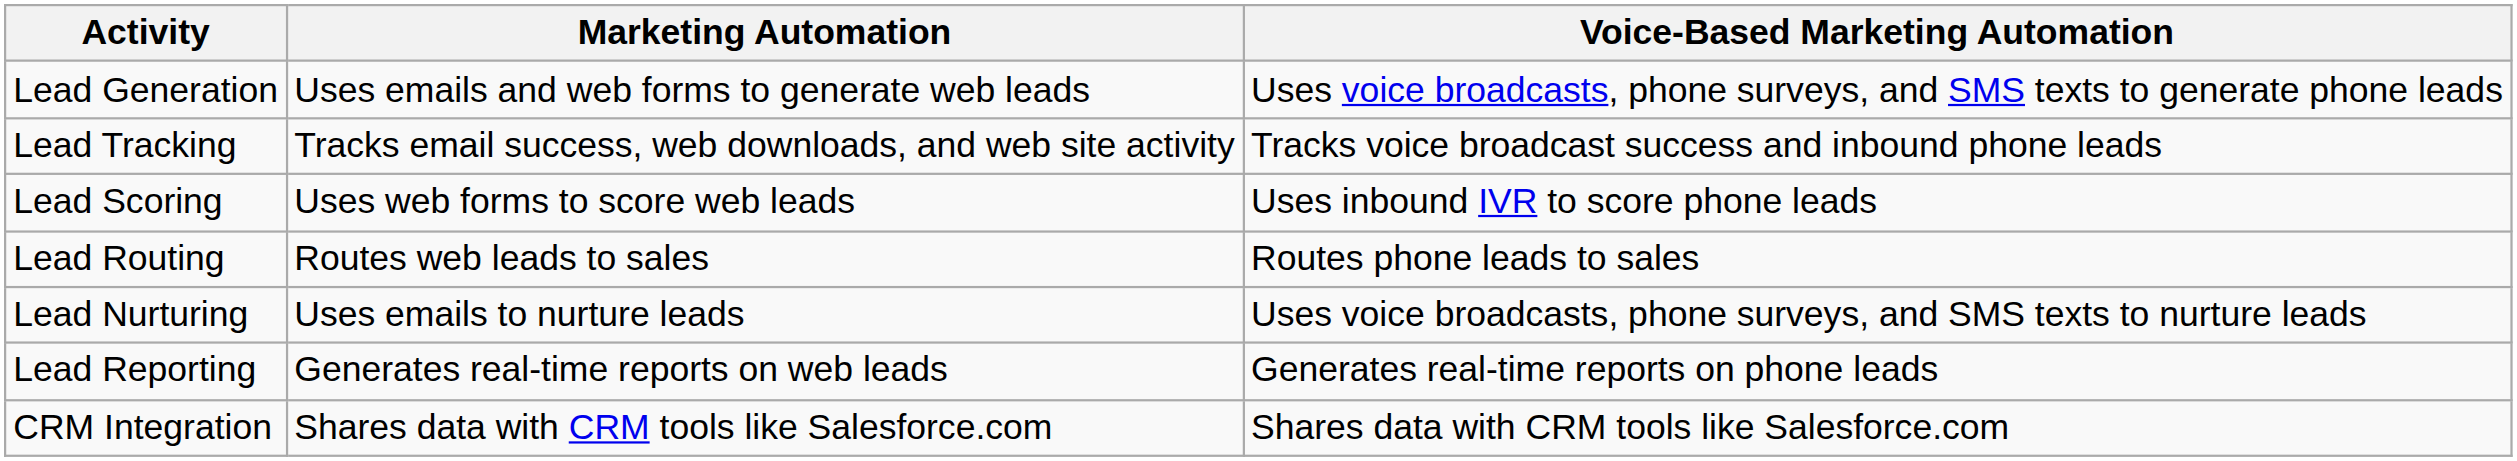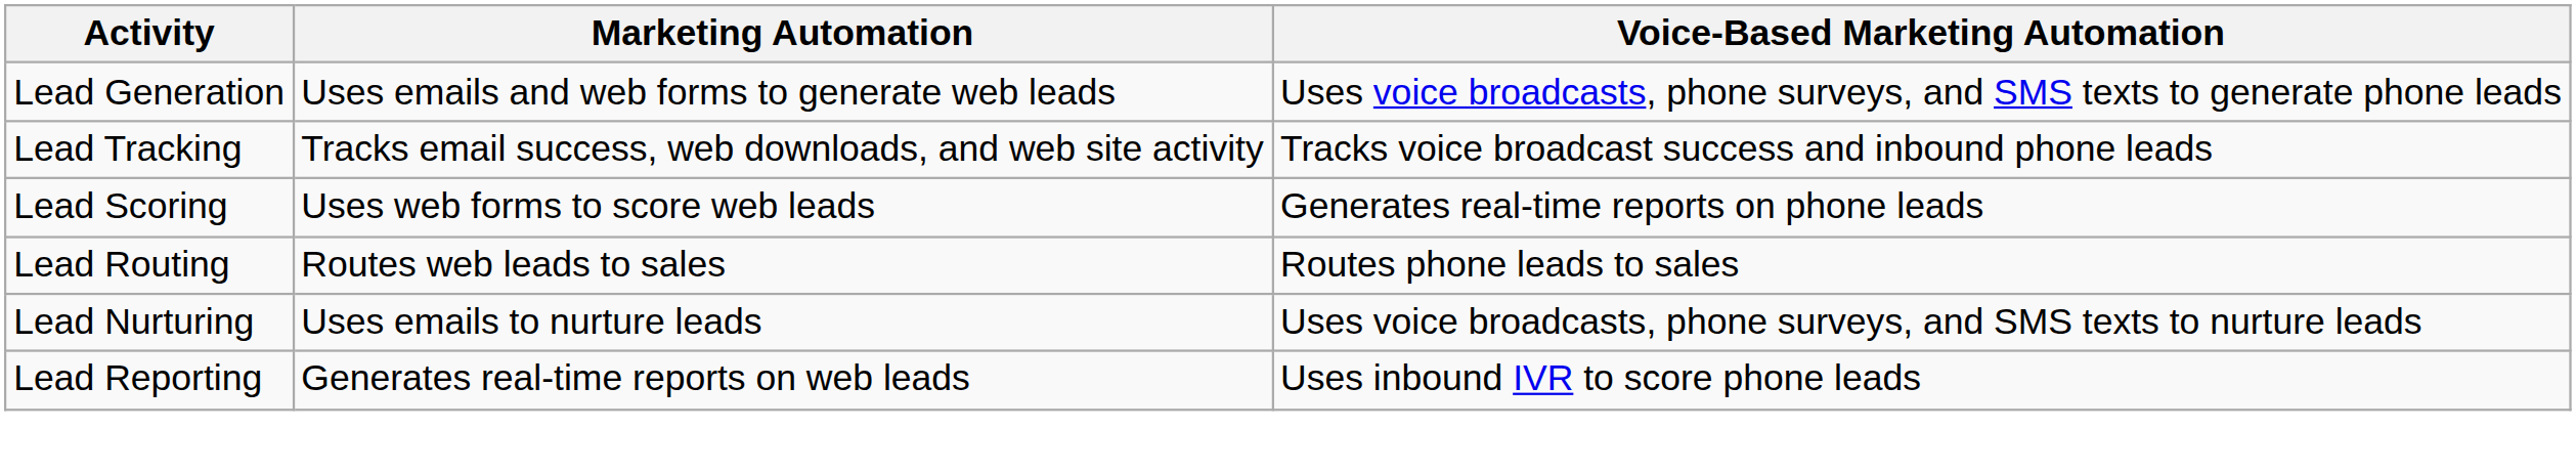Lead Scoring | Voice-Based Marketing Automation: Uses inbound IVR to score phone leads -> Generates real-time reports on phone leads
Lead Reporting | Voice-Based Marketing Automation: Generates real-time reports on phone leads -> Uses inbound IVR to score phone leads
- row: CRM Integration | Shares data with CRM tools like Salesforce.com | Shares data with CRM tools like Salesforce.com
